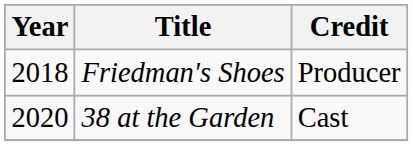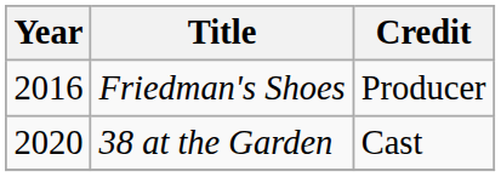Friedman's Shoes | Year: 2018 -> 2016
